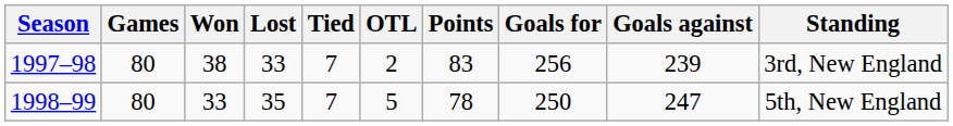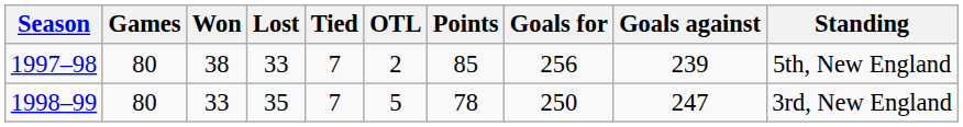1997–98 | Points: 83 -> 85
1997–98 | Standing: 3rd, New England -> 5th, New England
1998–99 | Standing: 5th, New England -> 3rd, New England
